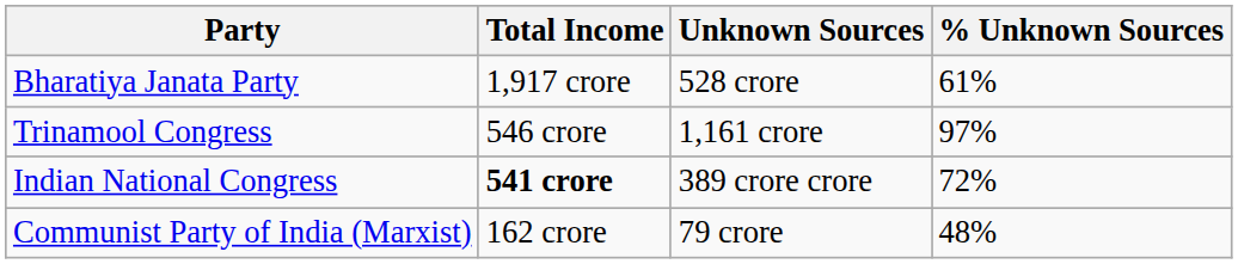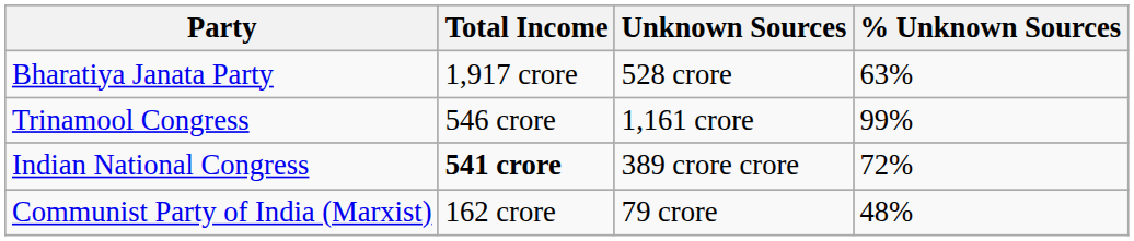Bharatiya Janata Party | % Unknown Sources: 61% -> 63%
Trinamool Congress | % Unknown Sources: 97% -> 99%
